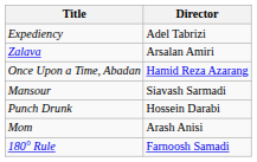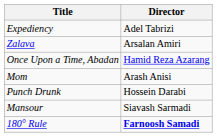rows swapped: Mom <-> Mansour
180° Rule | Director: normal -> bold
